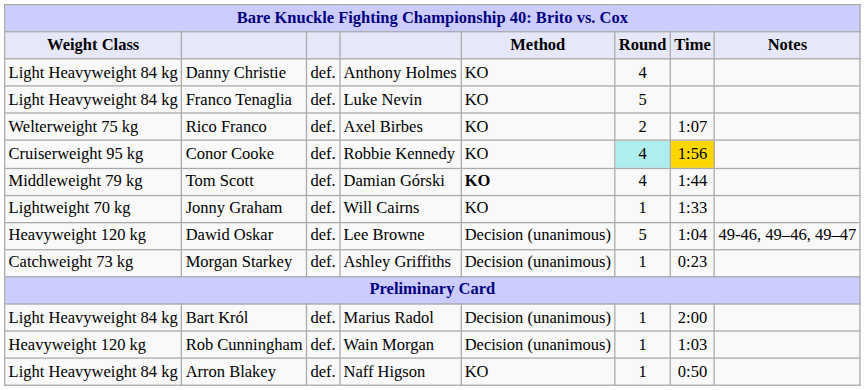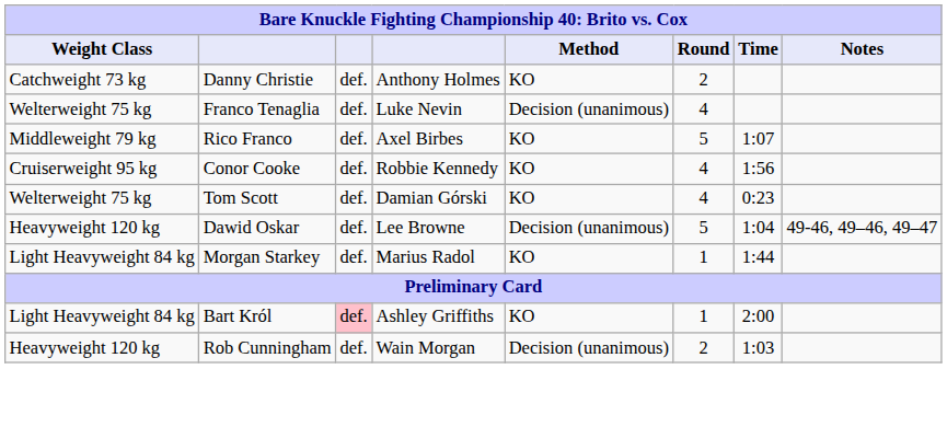Danny Christie | Weight Class: Light Heavyweight 84 kg -> Catchweight 73 kg
Danny Christie | Round: 4 -> 2
Franco Tenaglia | Weight Class: Light Heavyweight 84 kg -> Welterweight 75 kg
Franco Tenaglia | Method: KO -> Decision (unanimous)
Franco Tenaglia | Round: 5 -> 4
Rico Franco | Weight Class: Welterweight 75 kg -> Middleweight 79 kg
Rico Franco | Round: 2 -> 5
Conor Cooke | Round: paleturquoise background -> no background
Conor Cooke | Time: gold background -> no background
Tom Scott | Weight Class: Middleweight 79 kg -> Welterweight 75 kg
Tom Scott | Method: bold -> normal
Tom Scott | Time: 1:44 -> 0:23
- row: Lightweight 70 kg | Jonny Graham | def. | Will Cairns | KO | 1 | 1:33
Morgan Starkey | Weight Class: Catchweight 73 kg -> Light Heavyweight 84 kg
Morgan Starkey | column 4: Ashley Griffiths -> Marius Radol
Morgan Starkey | Method: Decision (unanimous) -> KO
Morgan Starkey | Time: 0:23 -> 1:44
Bart Król | column 3: no background -> pink background
Bart Król | column 4: Marius Radol -> Ashley Griffiths
Bart Król | Method: Decision (unanimous) -> KO
Rob Cunningham | Round: 1 -> 2
- row: Light Heavyweight 84 kg | Arron Blakey | def. | Naff Higson | KO | 1 | 0:50
